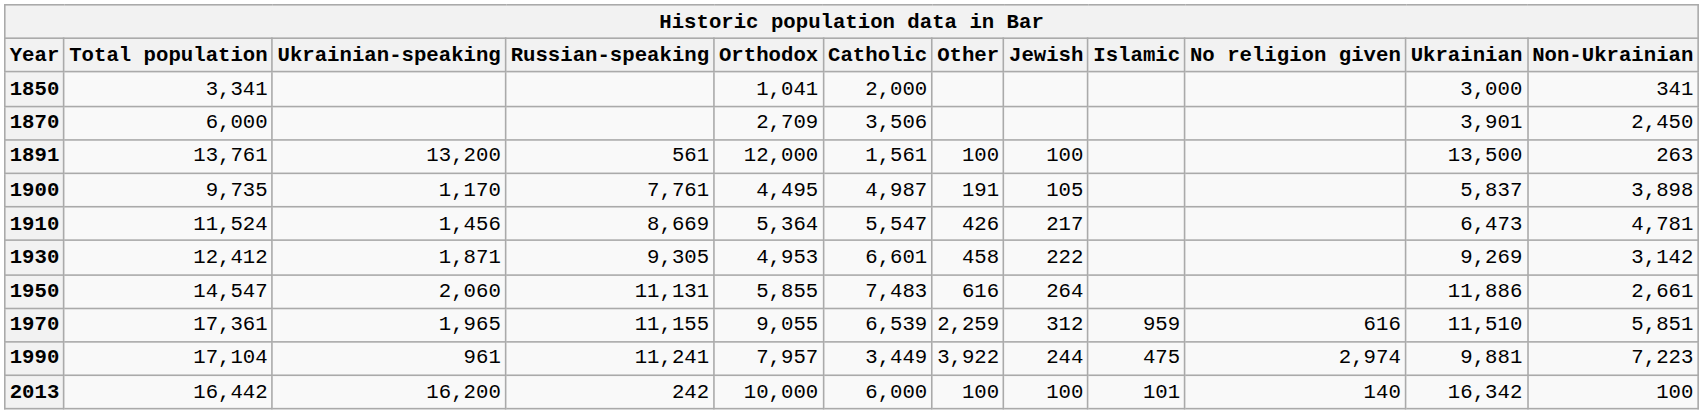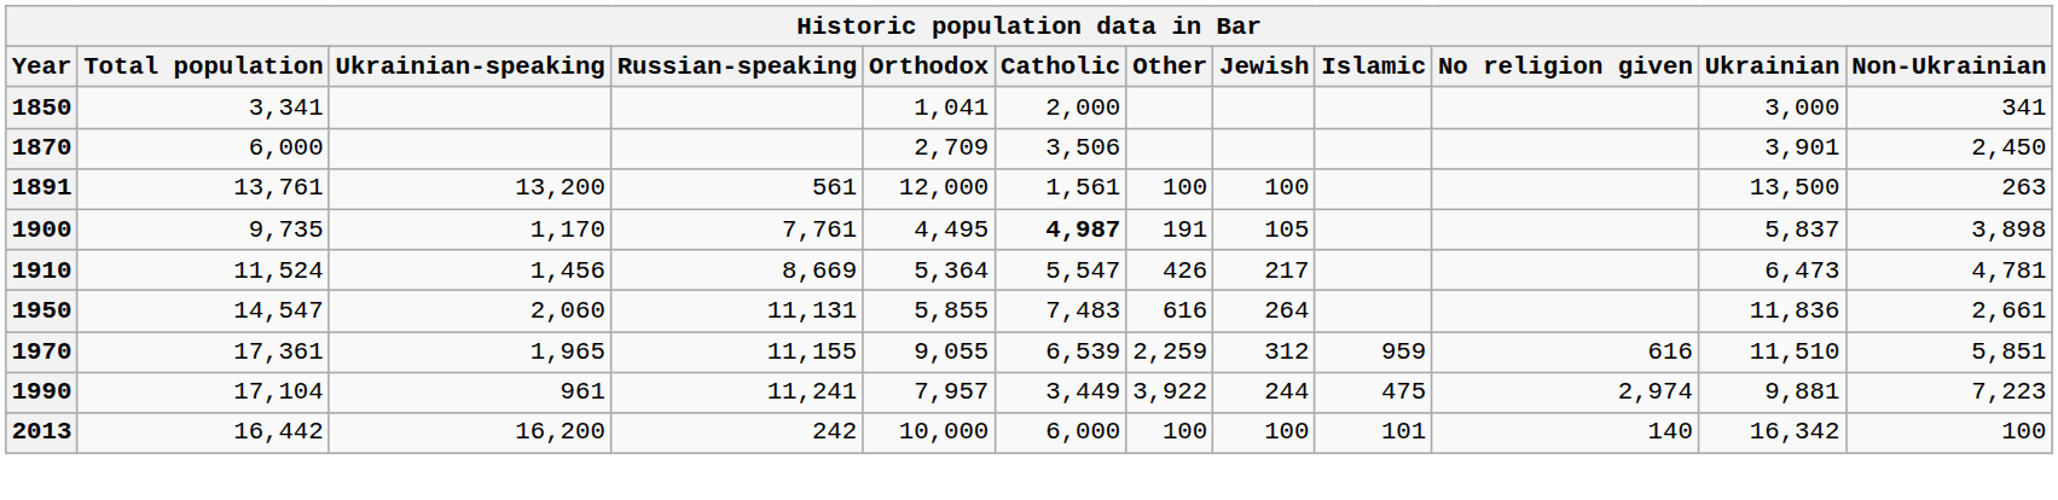1900 | Catholic: normal -> bold
- row: 1930 | 12,412 | 1,871 | 9,305 | 4,953 | 6,601 | 458 | 222 | 9,269 | 3,142
1950 | Ukrainian: 11,886 -> 11,836
